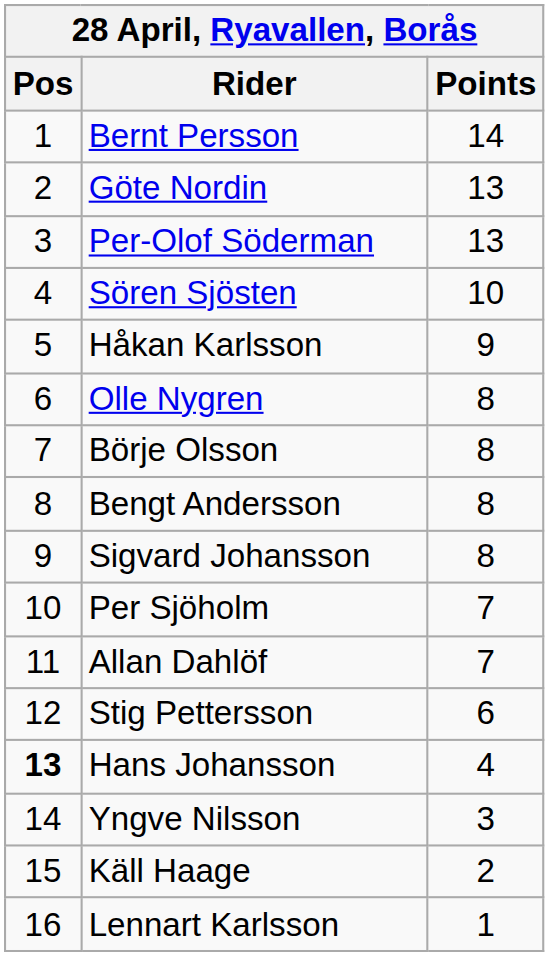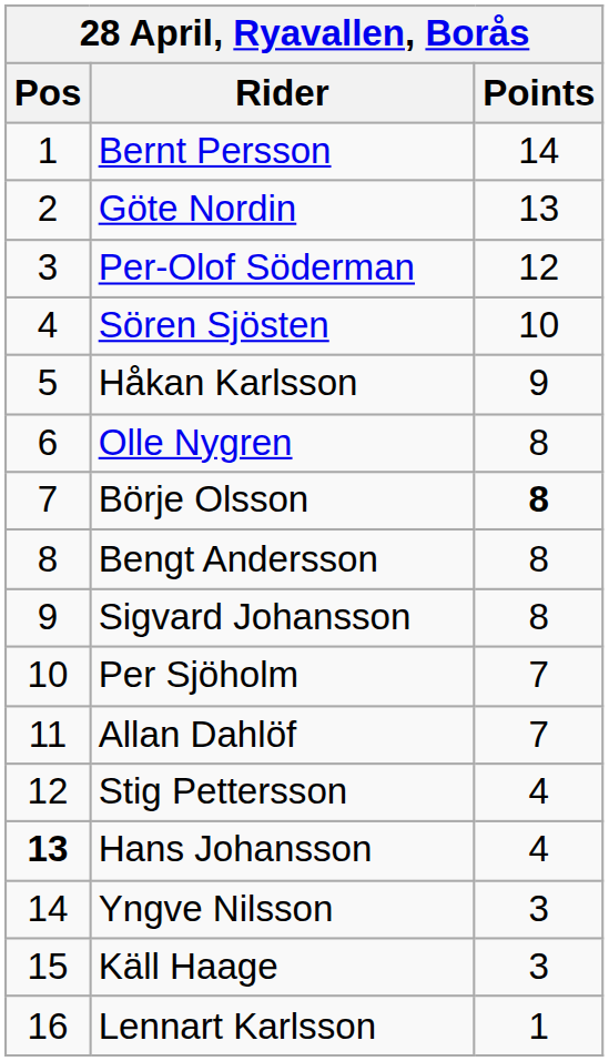Per-Olof Söderman | Points: 13 -> 12
Börje Olsson | Points: normal -> bold
Stig Pettersson | Points: 6 -> 4
Käll Haage | Points: 2 -> 3
